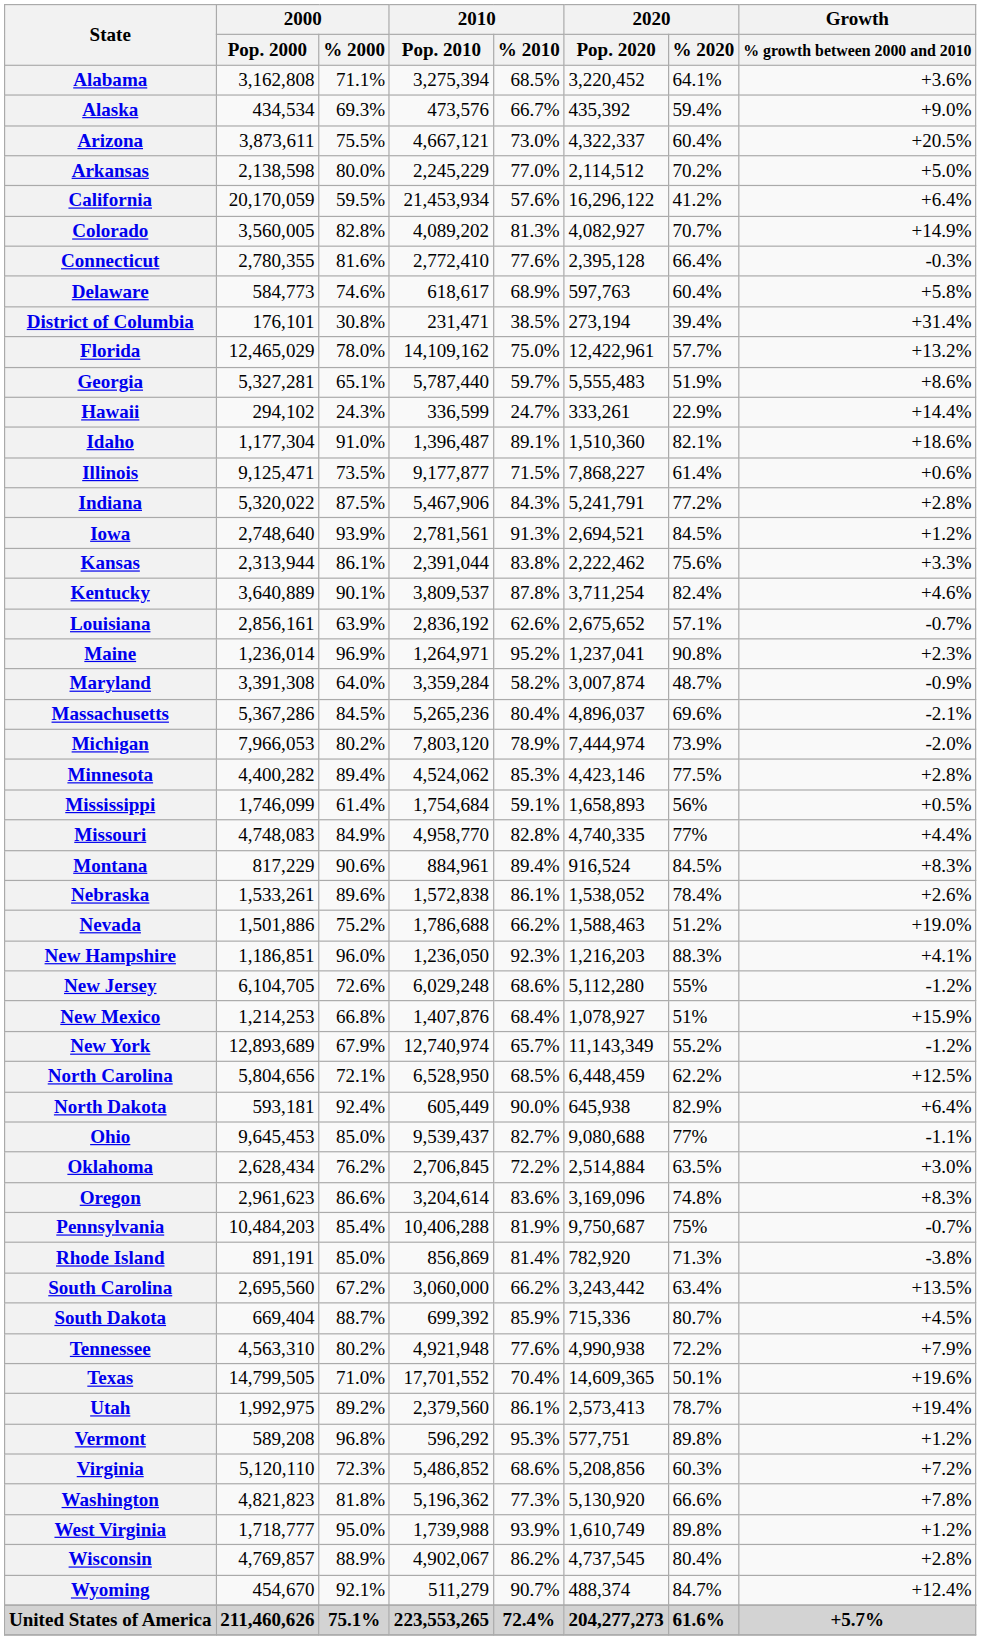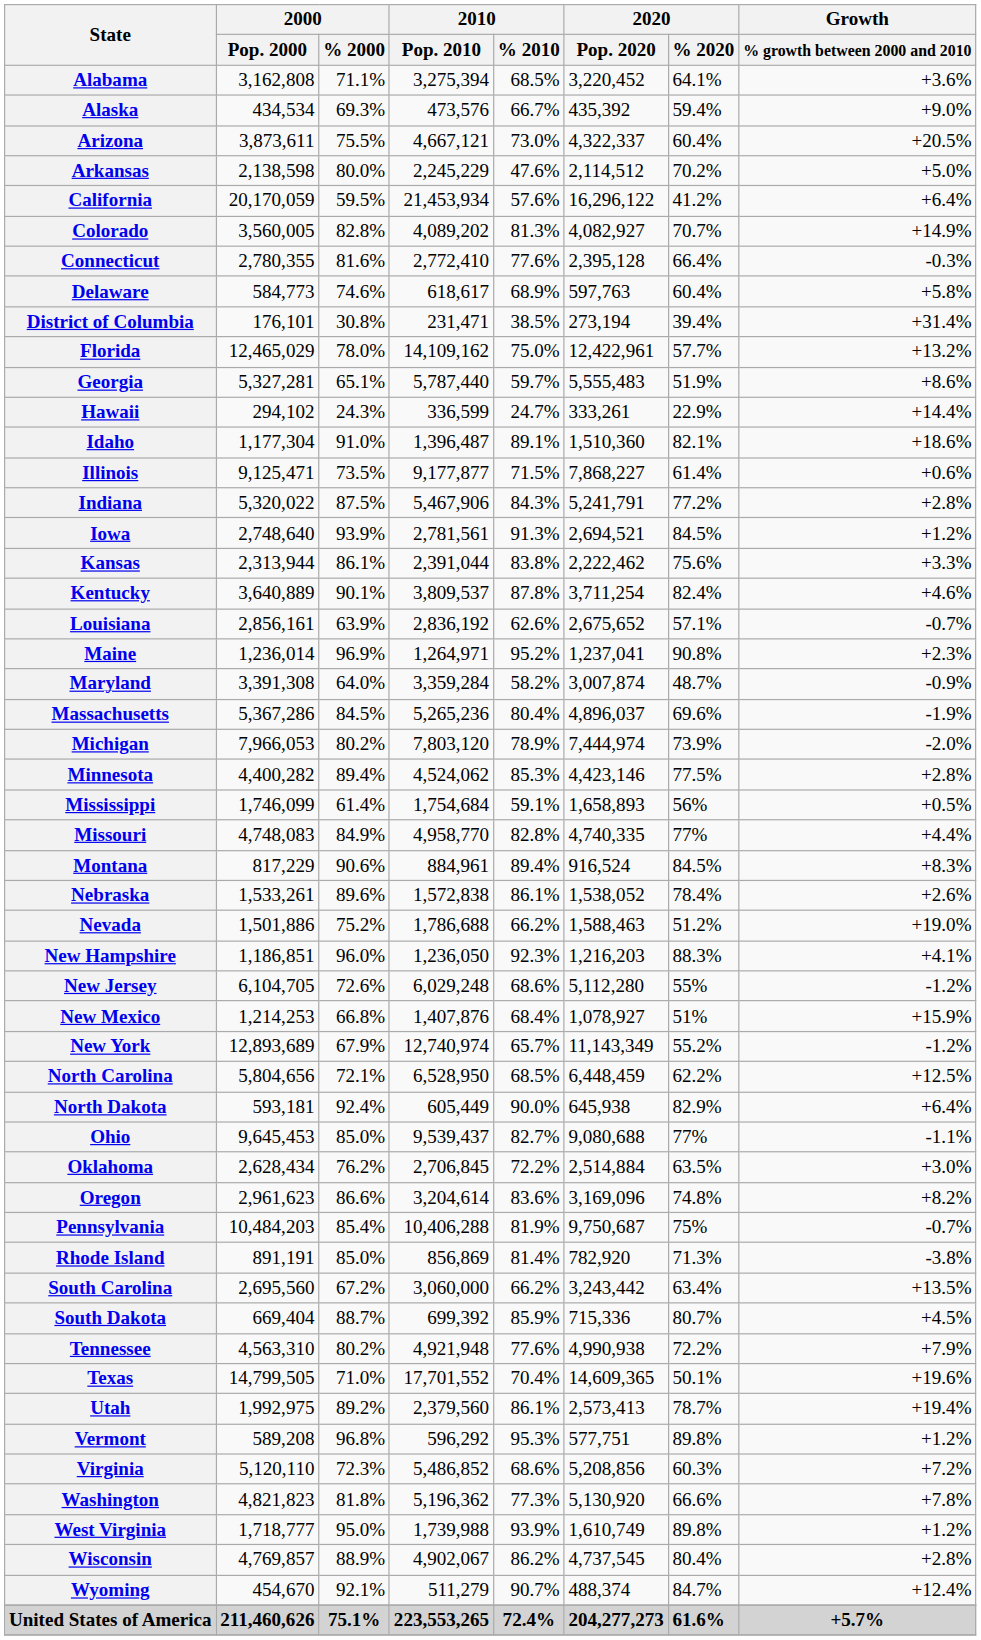Arkansas | 2010 / % 2010: 77.0% -> 47.6%
Massachusetts | Growth / % growth between 2000 and 2010: -2.1% -> -1.9%
Oregon | Growth / % growth between 2000 and 2010: +8.3% -> +8.2%
